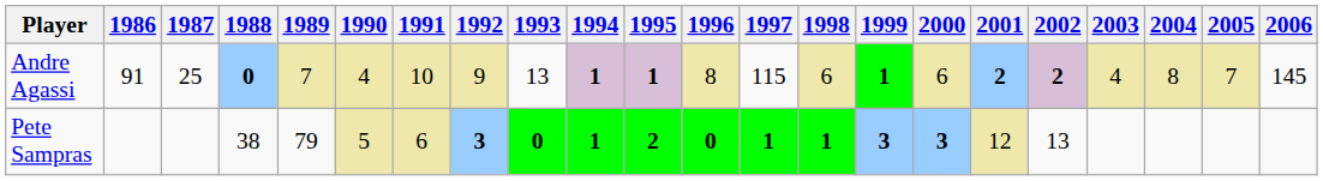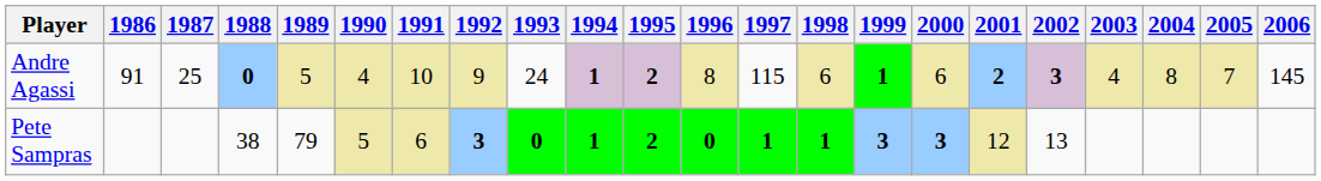Andre Agassi | 1989: 7 -> 5
Andre Agassi | 1993: 13 -> 24
Andre Agassi | 1995: 1 -> 2
Andre Agassi | 2002: 2 -> 3
